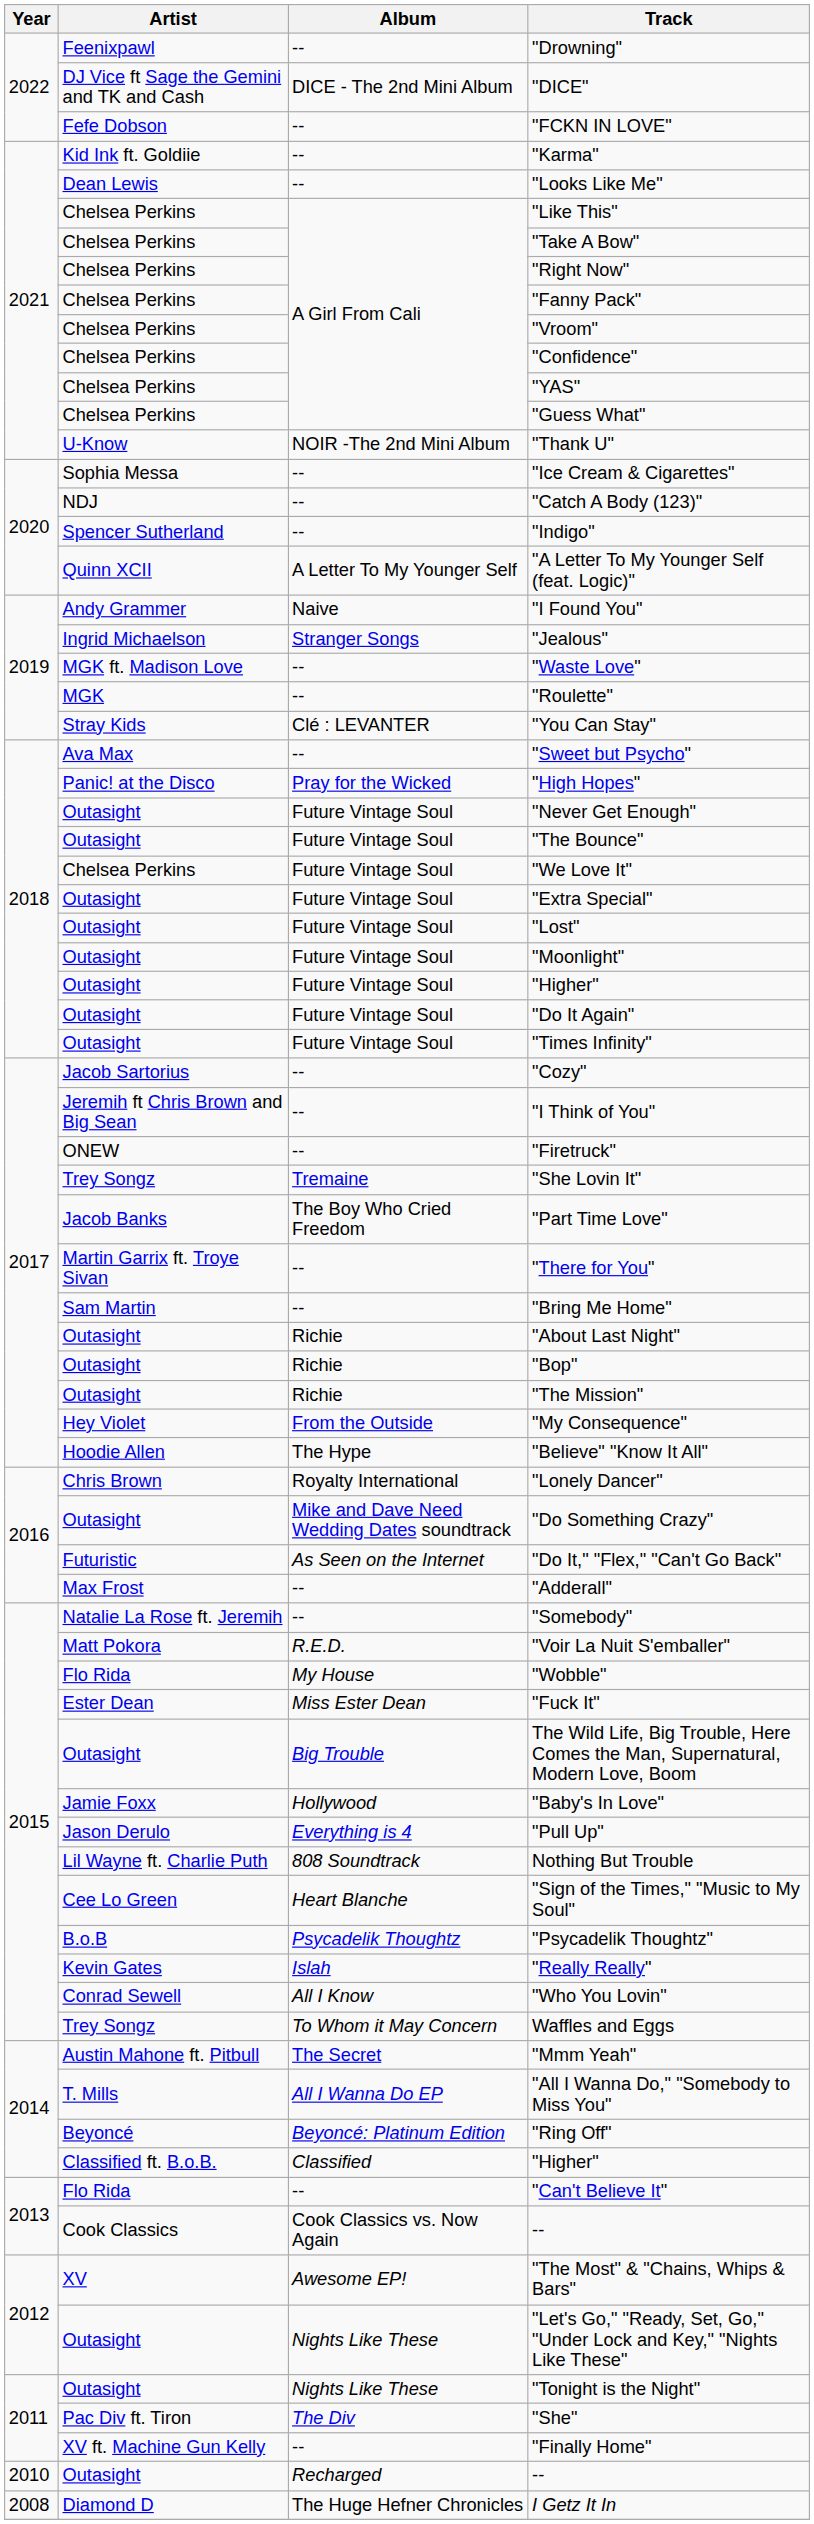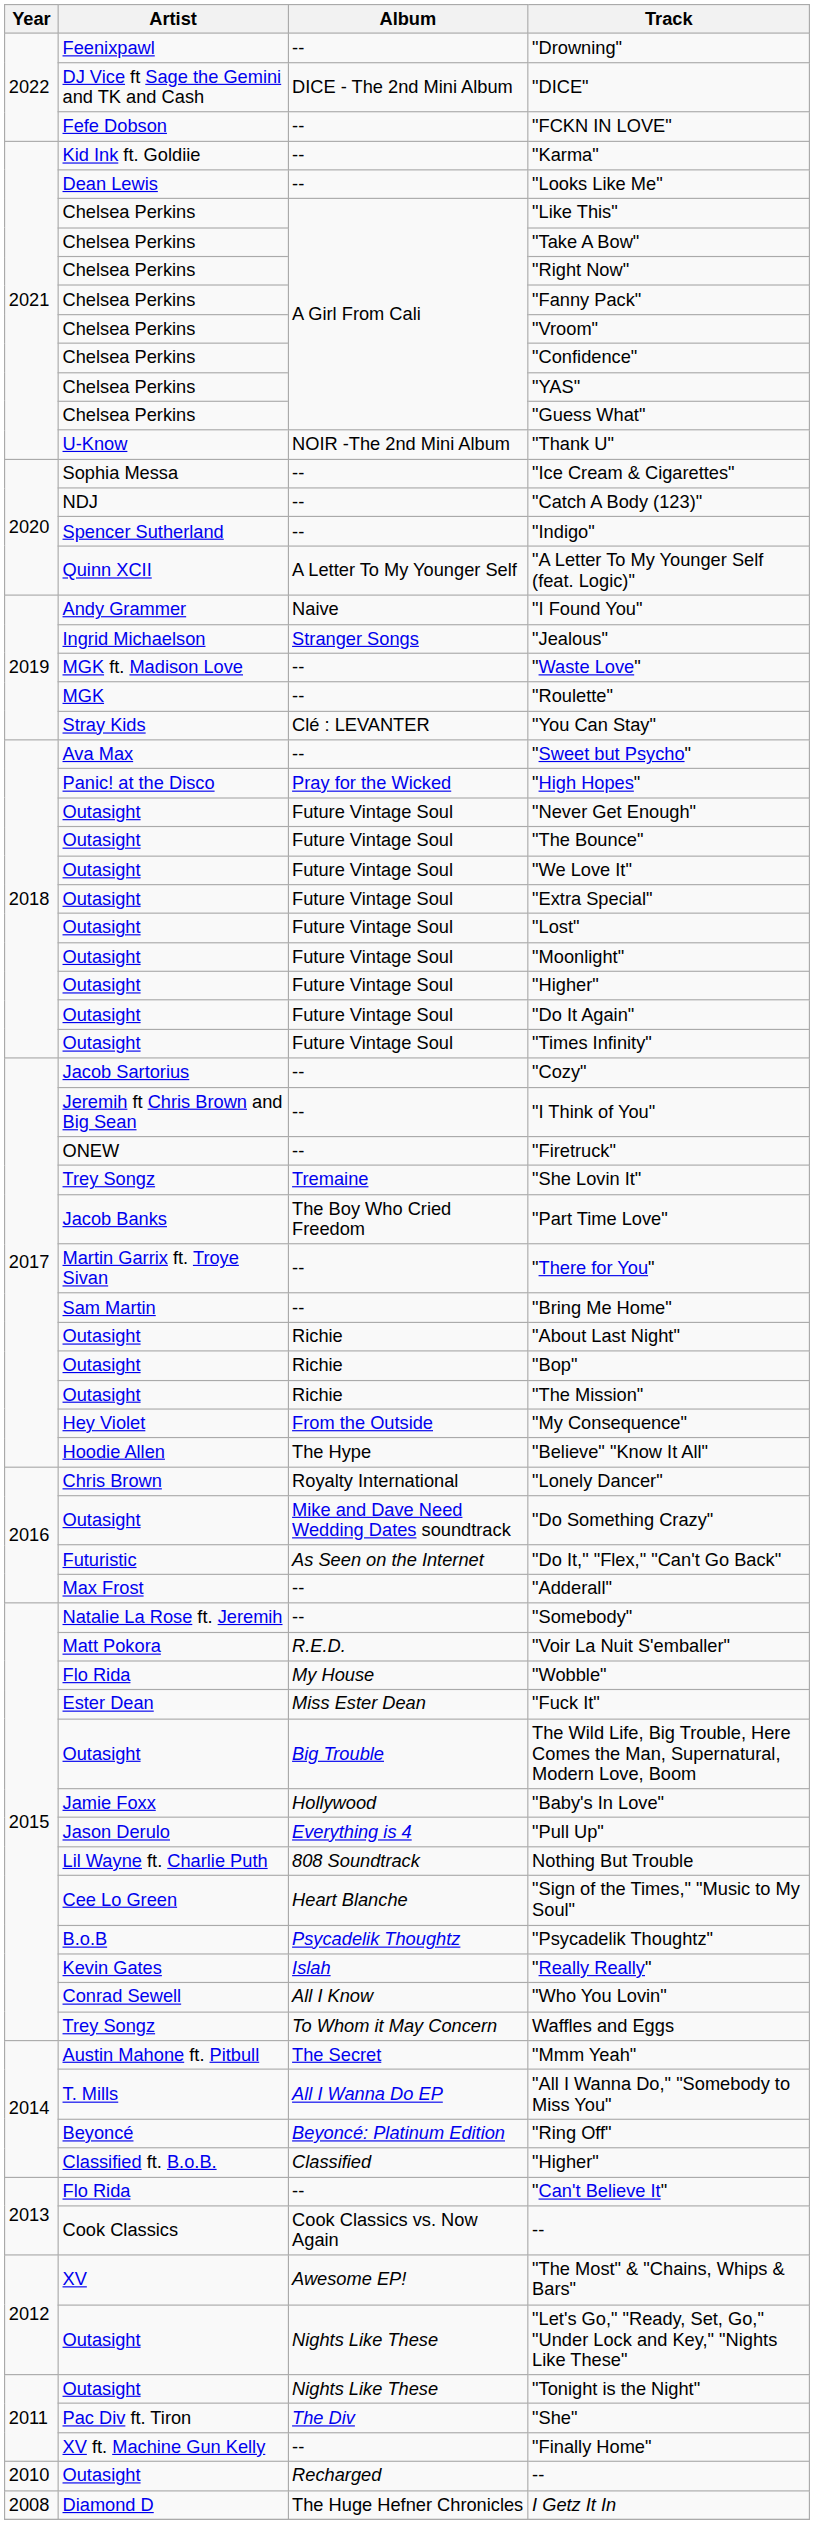"We Love It" | Artist: Chelsea Perkins -> Outasight
